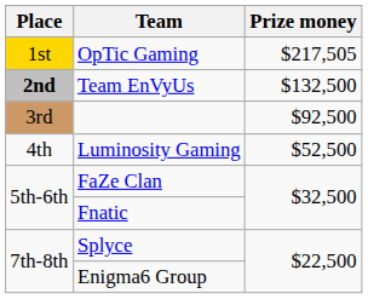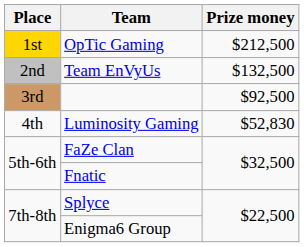OpTic Gaming | Prize money: $217,505 -> $212,500
Team EnVyUs | Place: bold -> normal
Luminosity Gaming | Prize money: $52,500 -> $52,830
